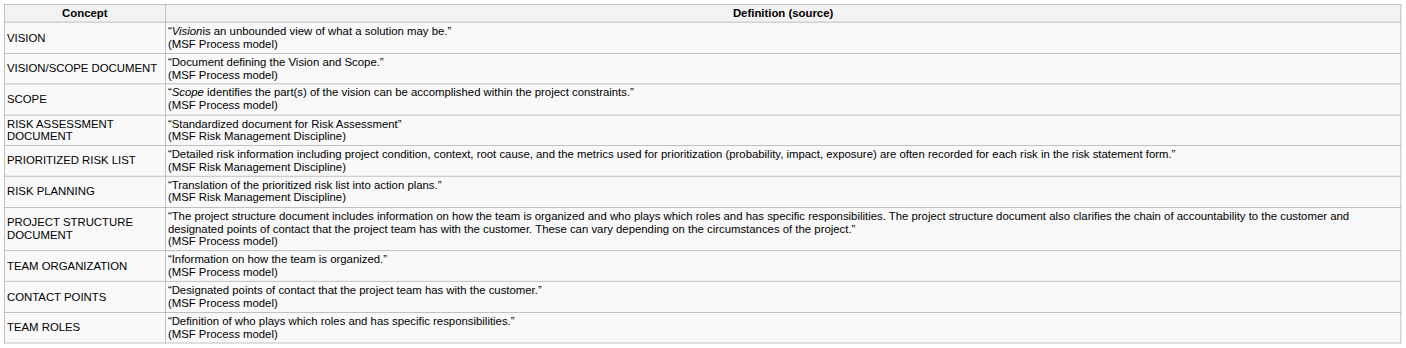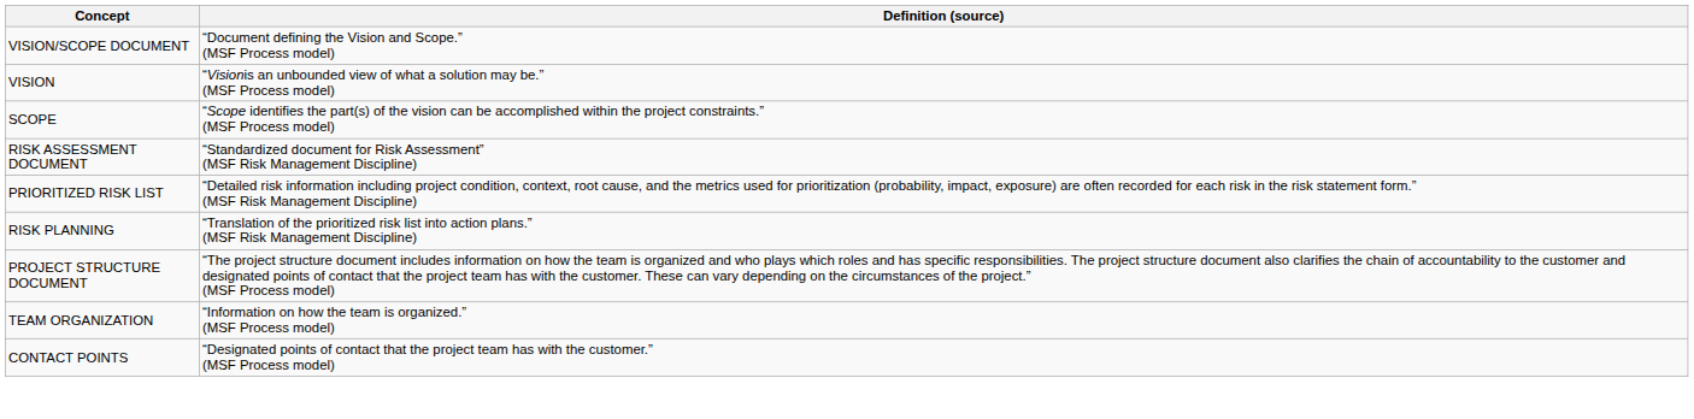rows swapped: VISION/SCOPE DOCUMENT <-> VISION
- row: TEAM ROLES | “Definition of who plays which roles and has specific responsibilities.” (MSF Process model)
